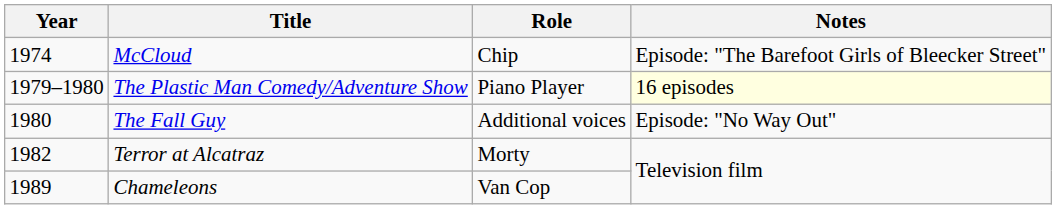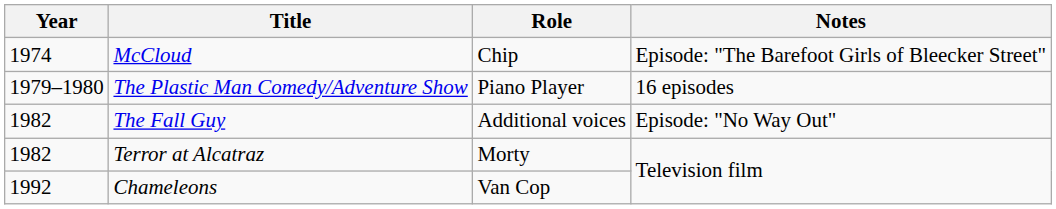The Plastic Man Comedy/Adventure Show | Notes: lightyellow background -> no background
The Fall Guy | Year: 1980 -> 1982
Chameleons | Year: 1989 -> 1992
